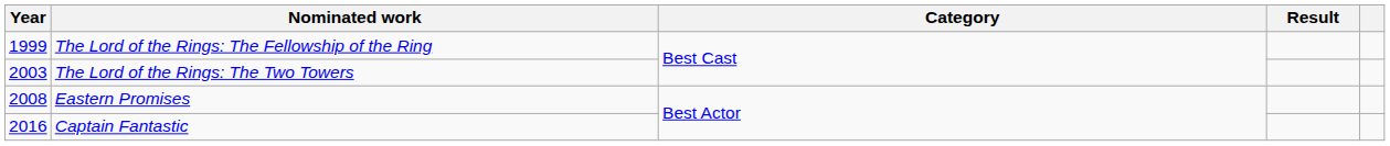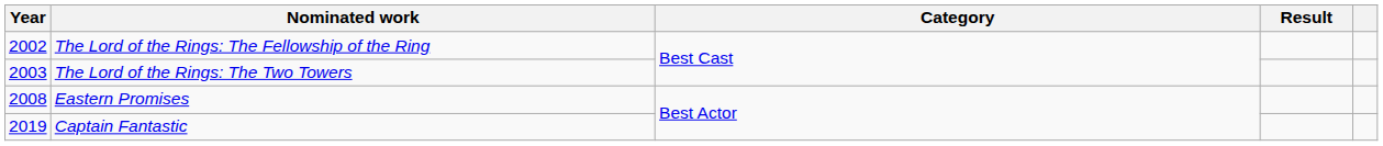The Lord of the Rings: The Fellowship of the Ring | Year: 1999 -> 2002
Captain Fantastic | Year: 2016 -> 2019
